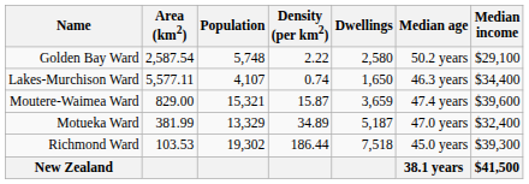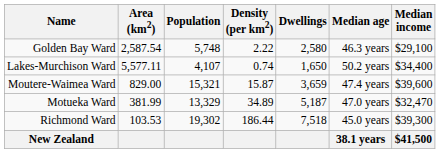Golden Bay Ward | Median age: 50.2 years -> 46.3 years
Lakes-Murchison Ward | Median age: 46.3 years -> 50.2 years
Motueka Ward | Median income: $32,400 -> $32,470
